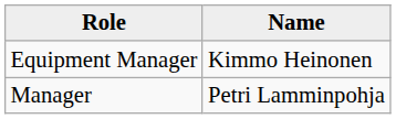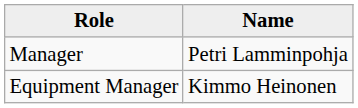rows swapped: Manager <-> Equipment Manager
